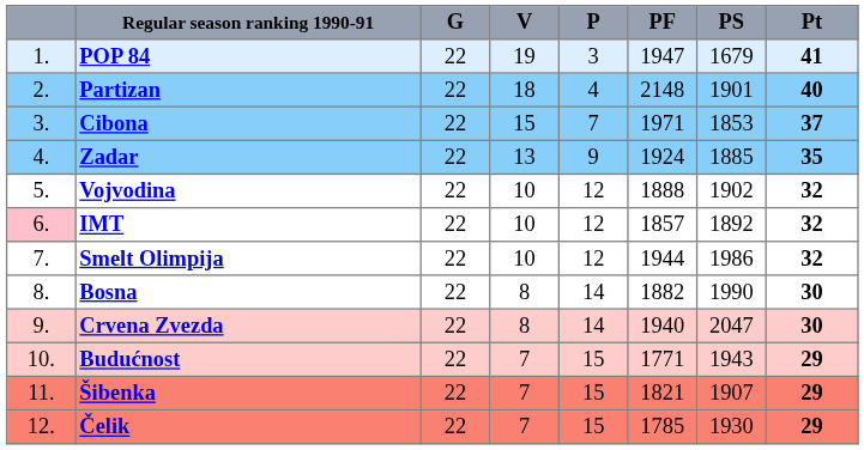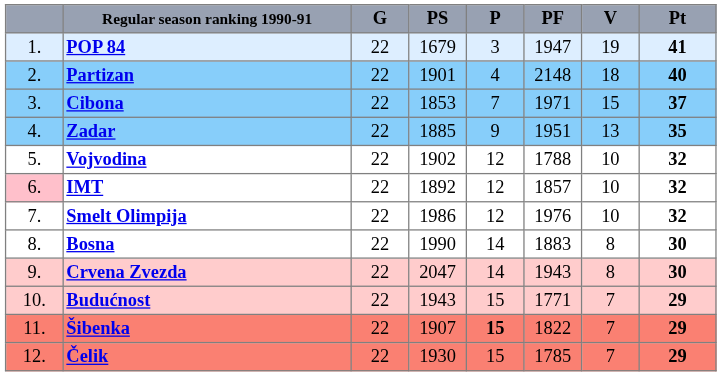columns swapped: V <-> PS
Zadar | PF: 1924 -> 1951
Vojvodina | PF: 1888 -> 1788
Smelt Olimpija | PF: 1944 -> 1976
Bosna | PF: 1882 -> 1883
Crvena Zvezda | PF: 1940 -> 1943
Šibenka | P: normal -> bold
Šibenka | PF: 1821 -> 1822
